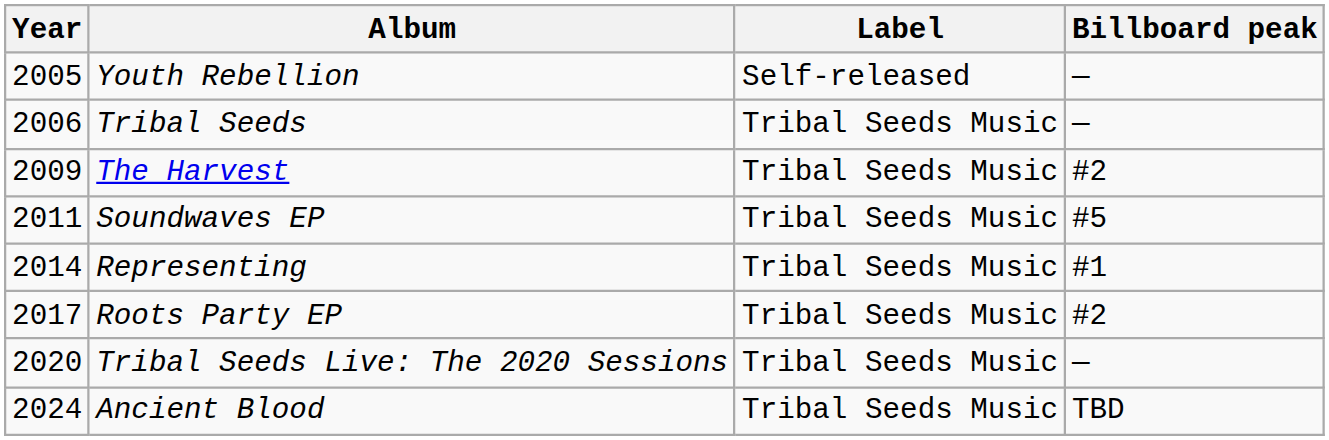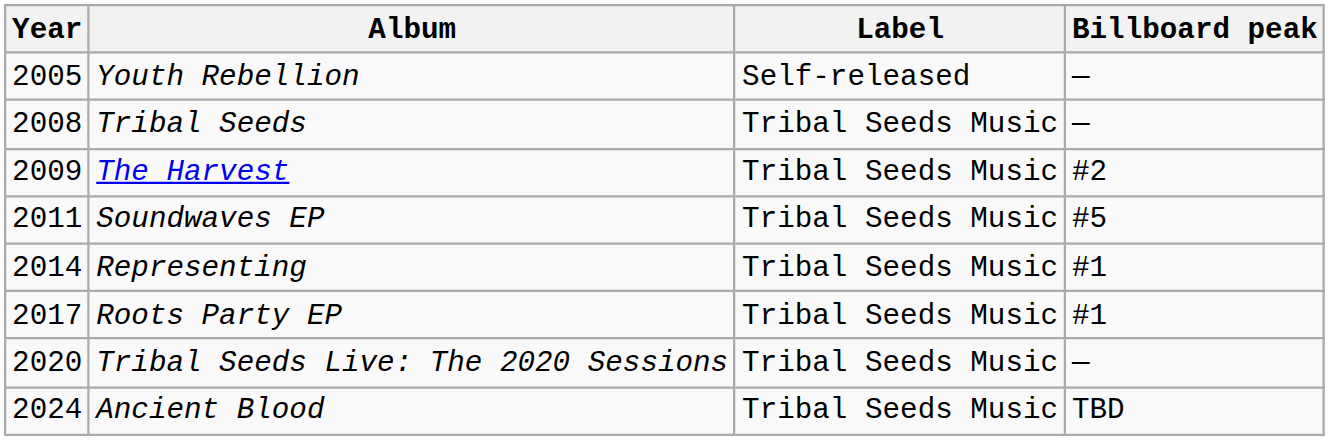Tribal Seeds | Year: 2006 -> 2008
Roots Party EP | Billboard peak: #2 -> #1
